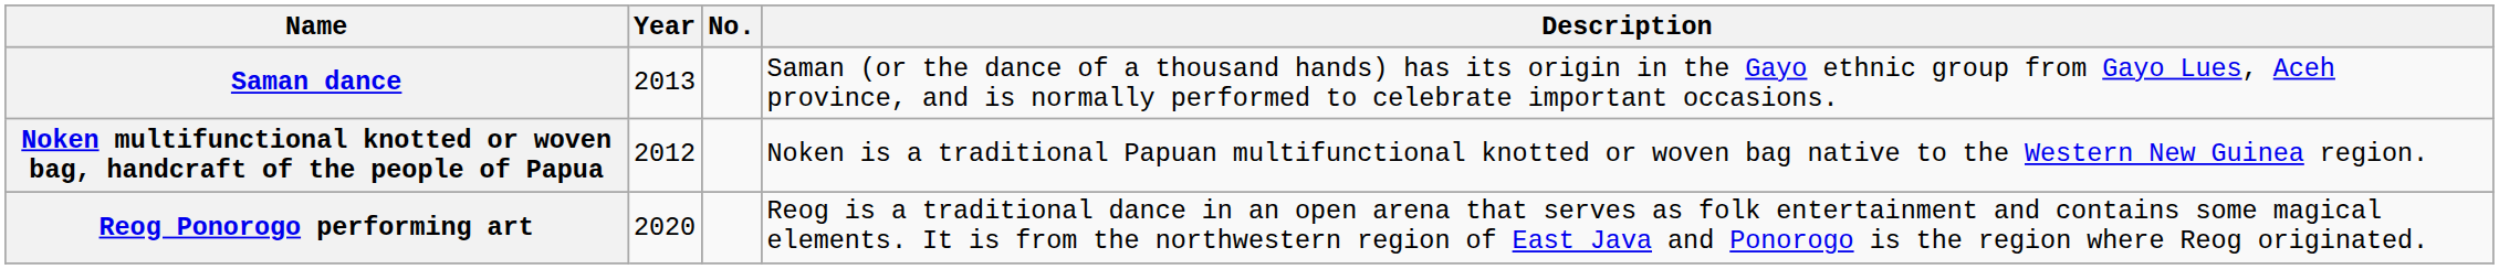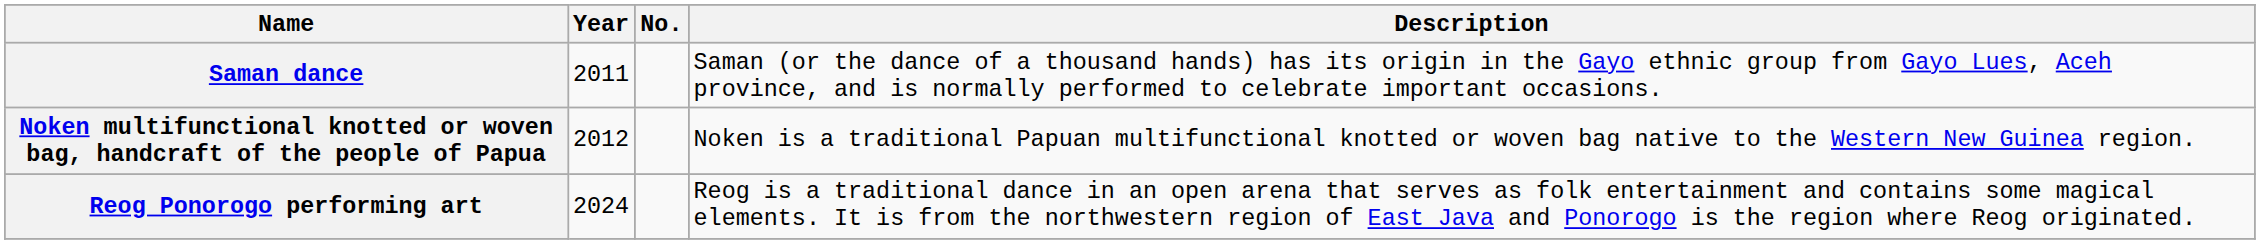Saman dance | Year: 2013 -> 2011
Reog Ponorogo performing art | Year: 2020 -> 2024
